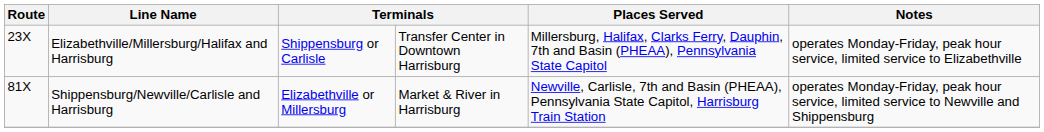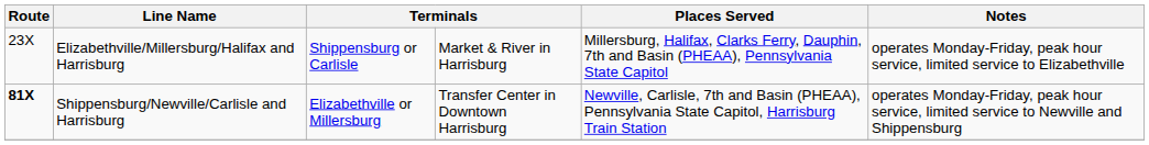Elizabethville/Millersburg/Halifax and Harrisburg | column 4: Transfer Center in Downtown Harrisburg -> Market & River in Harrisburg
Shippensburg/Newville/Carlisle and Harrisburg | Route: normal -> bold
Shippensburg/Newville/Carlisle and Harrisburg | column 4: Market & River in Harrisburg -> Transfer Center in Downtown Harrisburg
